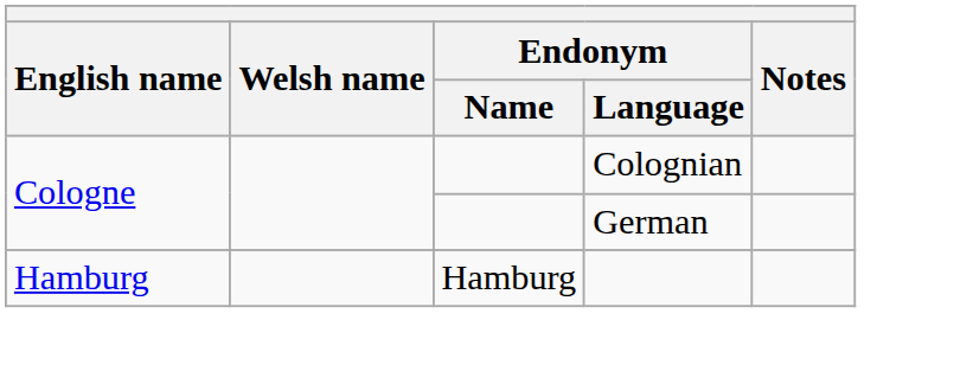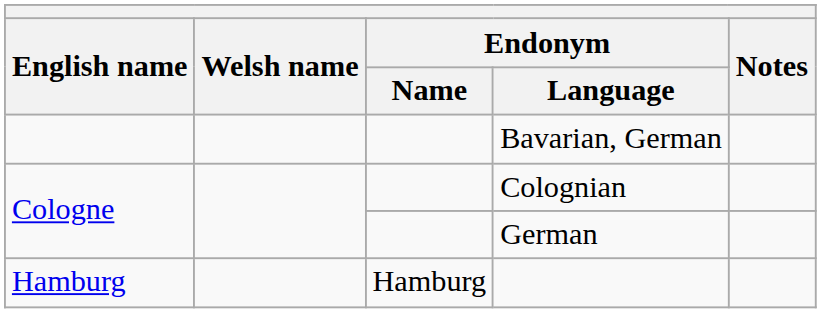+ row: Bavarian, German
